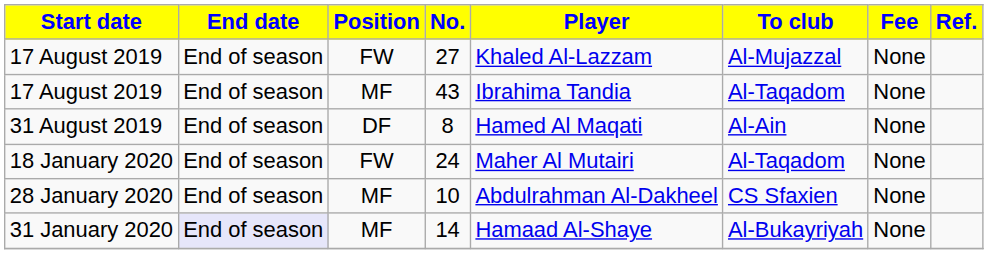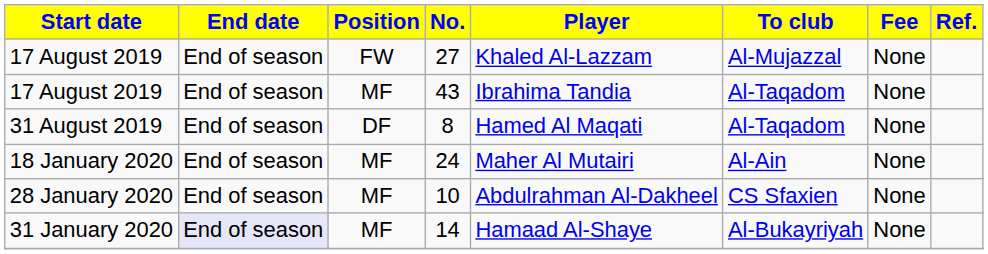8 | To club: Al-Ain -> Al-Taqadom
24 | Position: FW -> MF
24 | To club: Al-Taqadom -> Al-Ain
